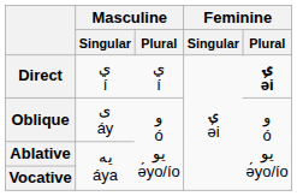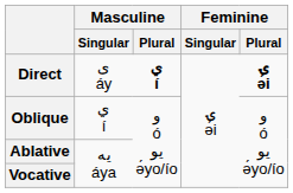Direct | Masculine / Singular: ي í -> ی áy
Direct | Masculine / Plural: normal -> bold
Oblique | Masculine / Singular: ی áy -> ي í
